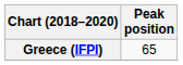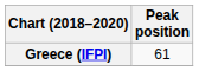Greece (IFPI) | Peak position: 65 -> 61
